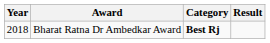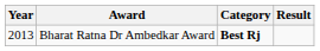Bharat Ratna Dr Ambedkar Award | Year: 2018 -> 2013
